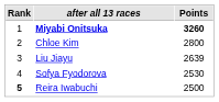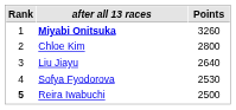Miyabi Onitsuka | Points: bold -> normal
Liu Jiayu | Points: 2639 -> 2640
